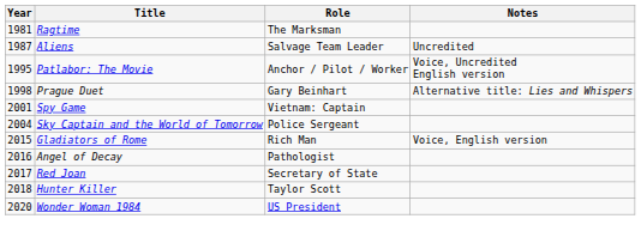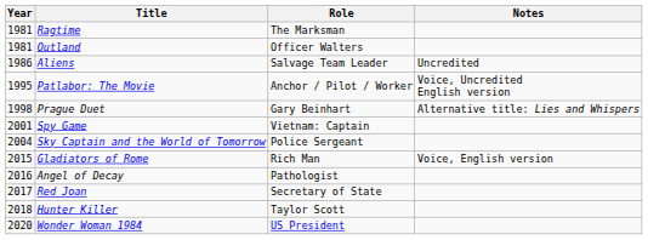+ row: 1981 | Outland | Officer Walters
Aliens | Year: 1987 -> 1986
